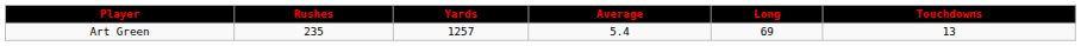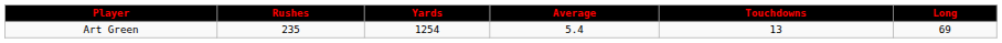columns swapped: Touchdowns <-> Long
Art Green | Yards: 1257 -> 1254
